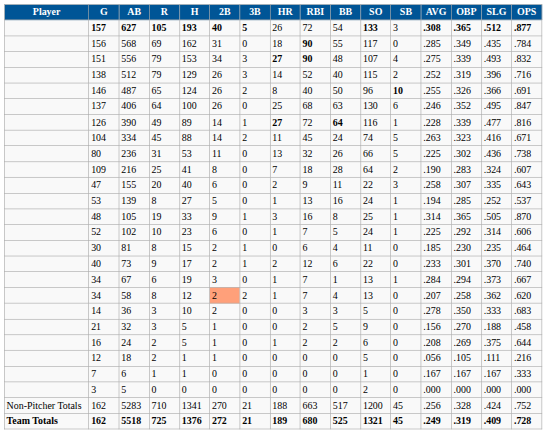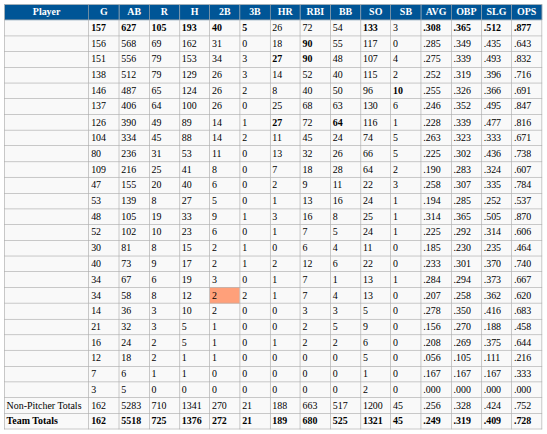568 | OPS: .784 -> .643
334 | SLG: .416 -> .333
155 | OPS: .643 -> .784
36 | SLG: .333 -> .416
